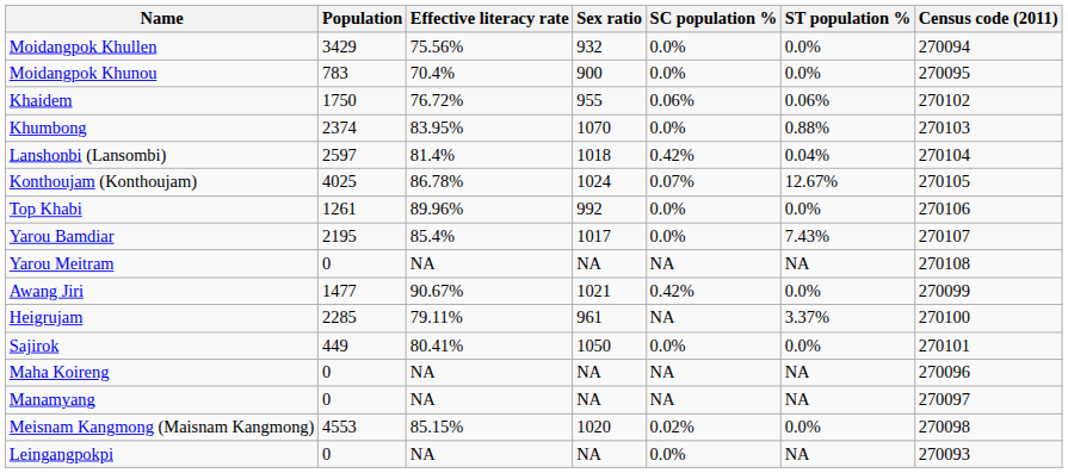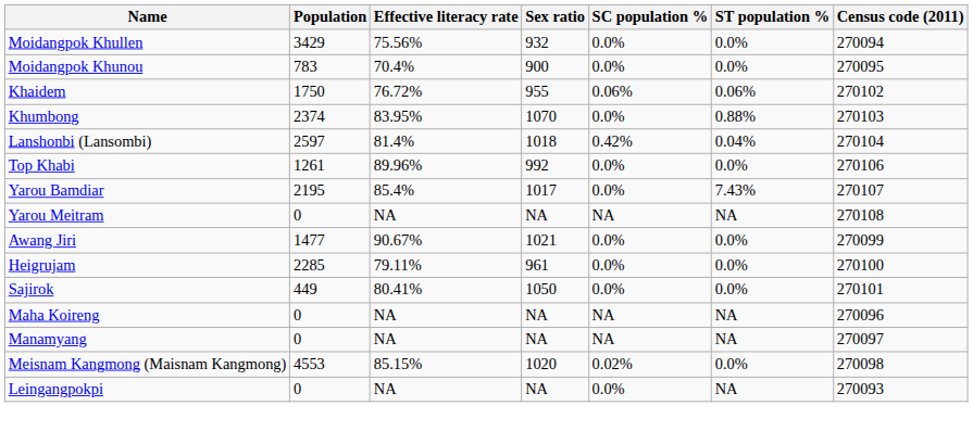- row: Konthoujam (Konthoujam) | 4025 | 86.78% | 1024 | 0.07% | 12.67% | 270105
Awang Jiri | SC population %: 0.42% -> 0.0%
Heigrujam | SC population %: NA -> 0.0%
Heigrujam | ST population %: 3.37% -> 0.0%
